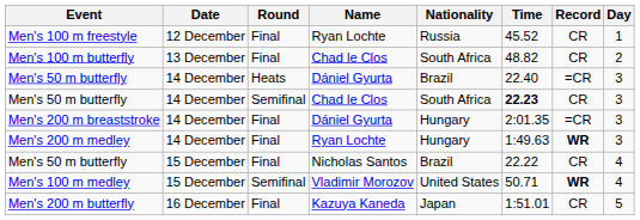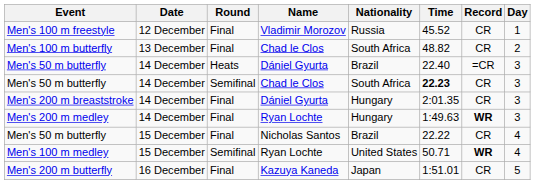Men's 100 m freestyle | Name: Ryan Lochte -> Vladimir Morozov
Men's 200 m breaststroke | Record: =CR -> CR
Men's 100 m medley | Name: Vladimir Morozov -> Ryan Lochte
